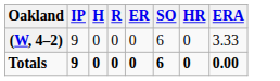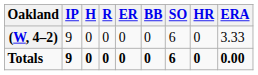+ column: BB | 0 | 0
